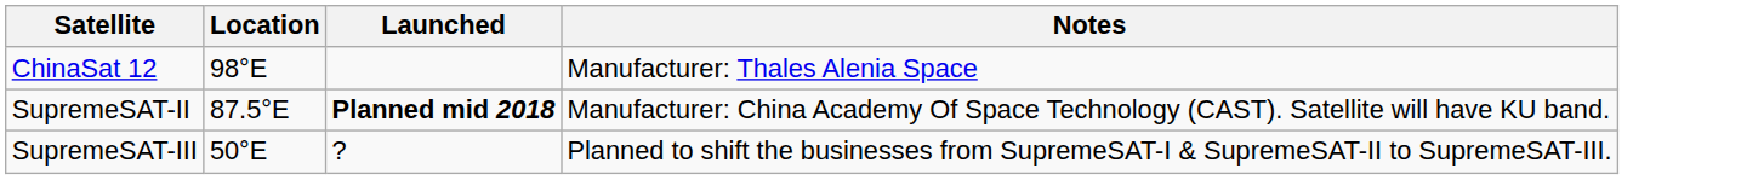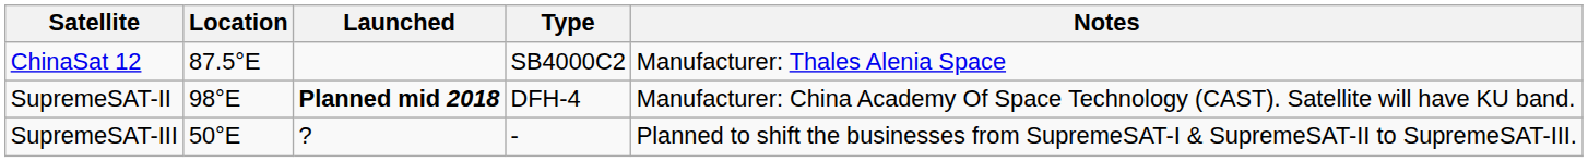+ column: Type | SB4000C2 | DFH-4 | -
ChinaSat 12 | Location: 98°E -> 87.5°E
SupremeSAT-II | Location: 87.5°E -> 98°E
